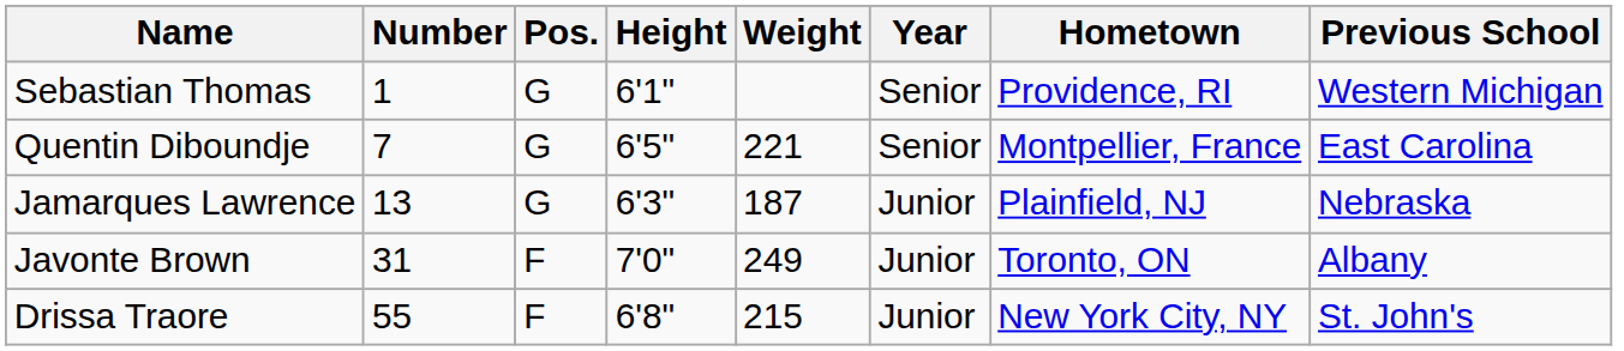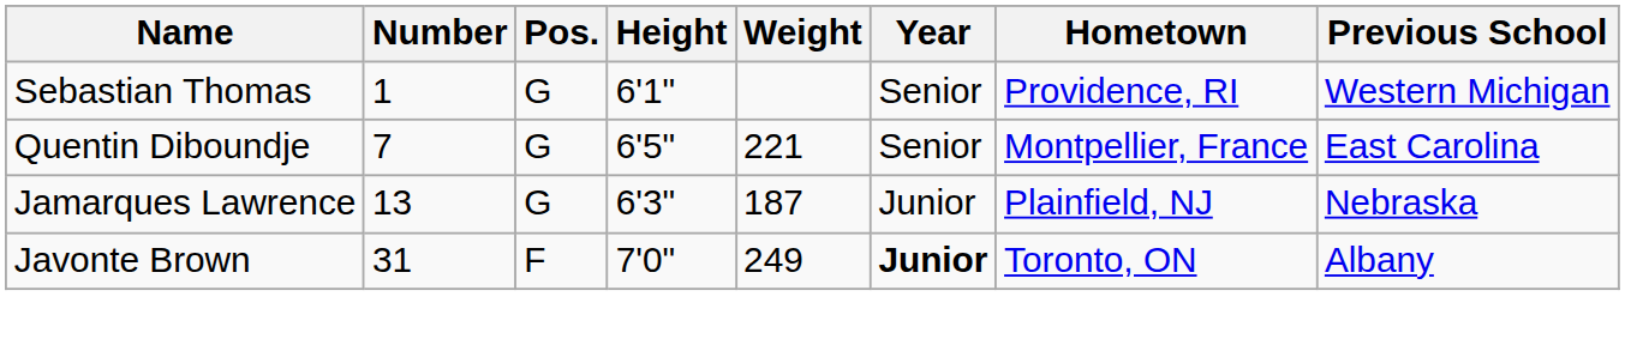Javonte Brown | Year: normal -> bold
- row: Drissa Traore | 55 | F | 6'8" | 215 | Junior | New York City, NY | St. John's
